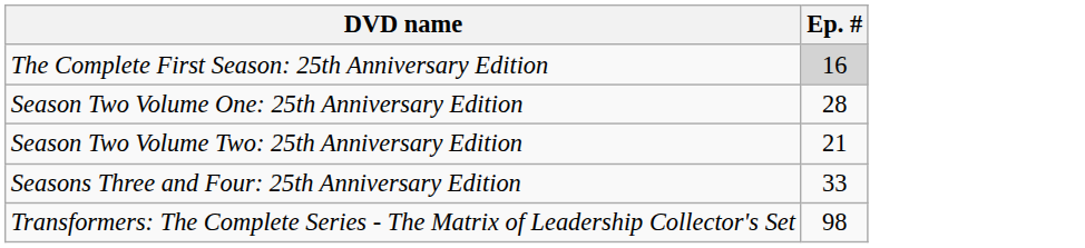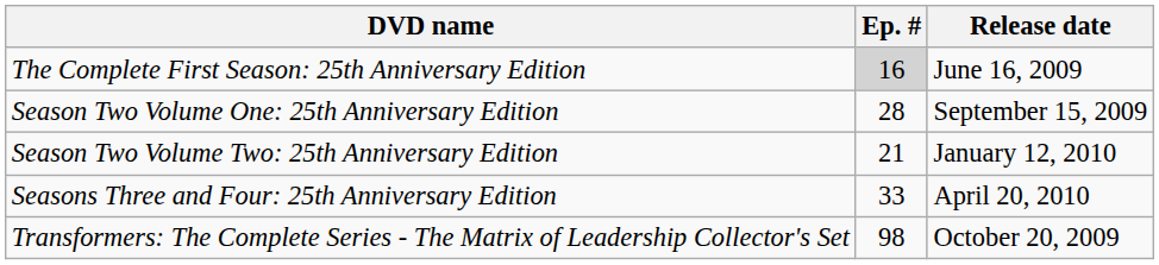+ column: Release date | June 16, 2009 | September 15, 2009 | January 12, 2010 | April 20, 2010 | October 20, 2009
